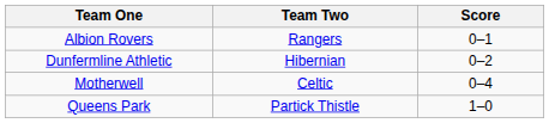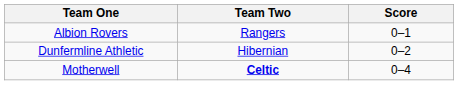Motherwell | Team Two: normal -> bold
- row: Queens Park | Partick Thistle | 1–0
